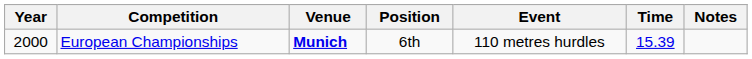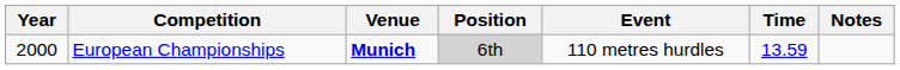European Championships | Position: no background -> lightgrey background
European Championships | Time: 15.39 -> 13.59
